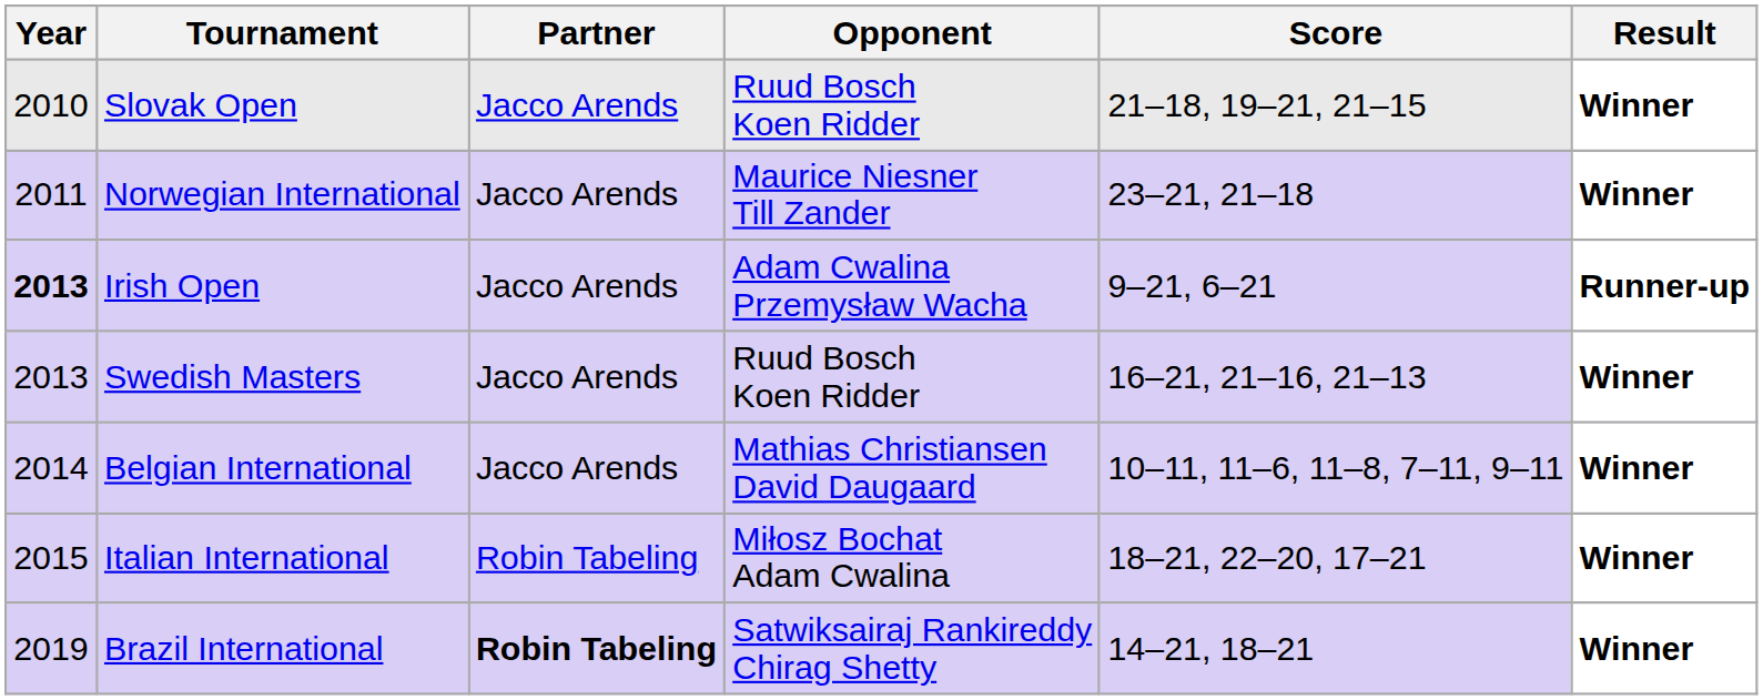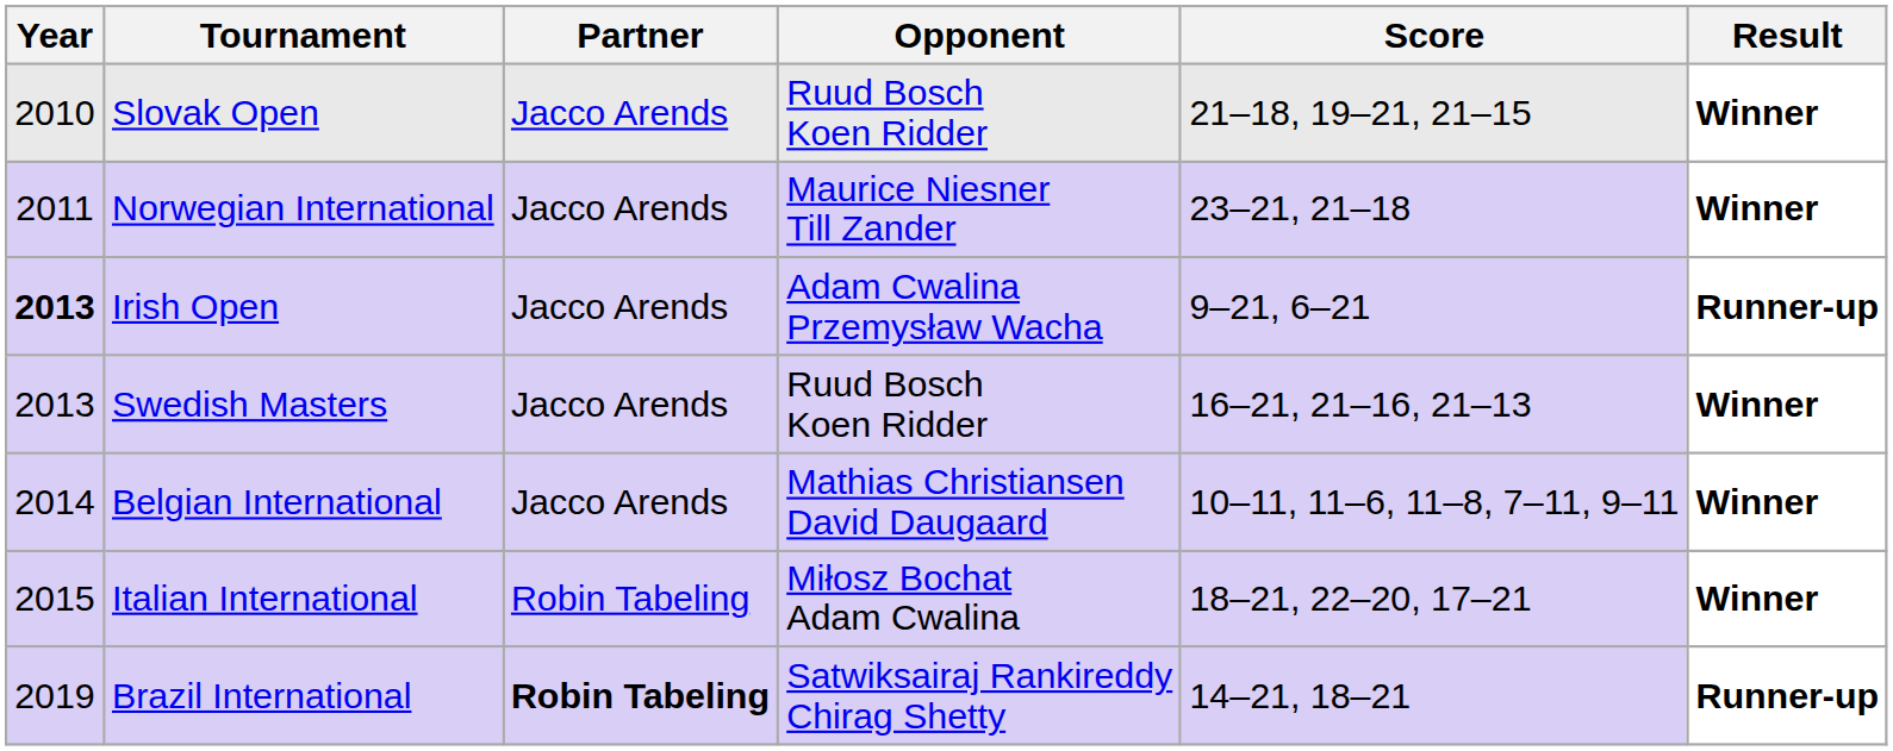Brazil International | Result: Winner -> Runner-up
